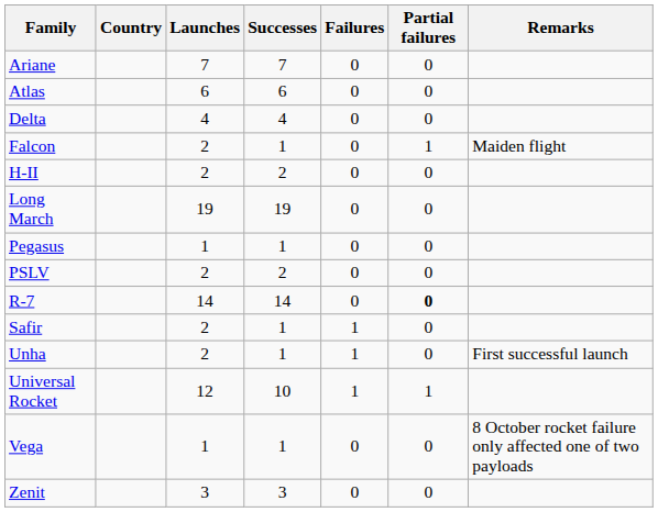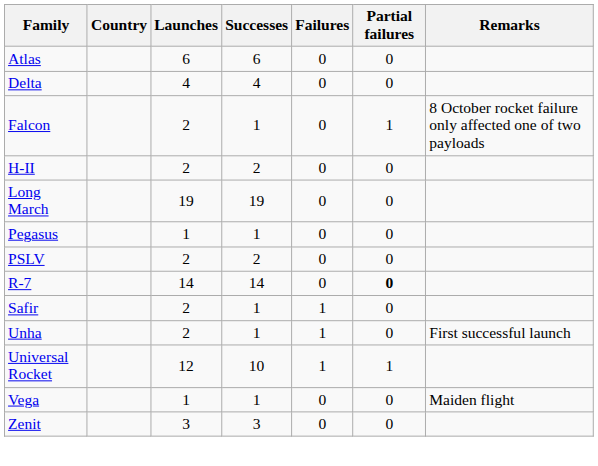- row: Ariane | 7 | 7 | 0 | 0
Falcon | Remarks: Maiden flight -> 8 October rocket failure only affected one of two payloads
Vega | Remarks: 8 October rocket failure only affected one of two payloads -> Maiden flight
